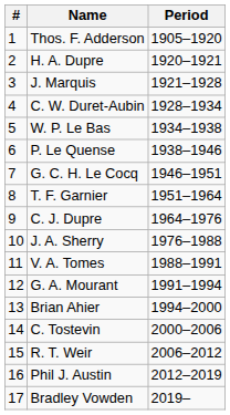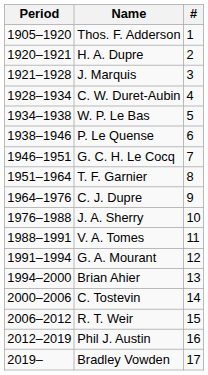columns swapped: # <-> Period
